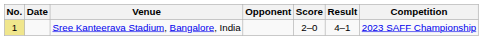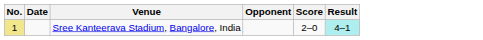- column: Competition | 2023 SAFF Championship
Sree Kanteerava Stadium, Bangalore, India | Result: no background -> paleturquoise background
